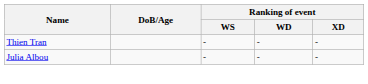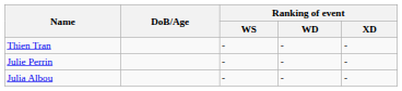+ row: Julie Perrin | - | - | -
